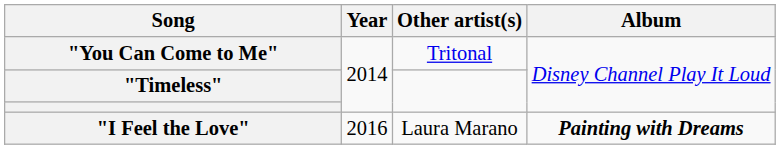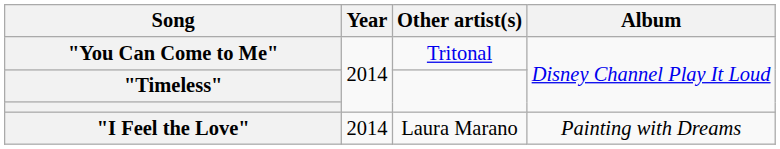"I Feel the Love" | Year: 2016 -> 2014
"I Feel the Love" | Album: bold -> normal
